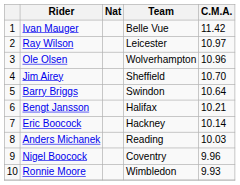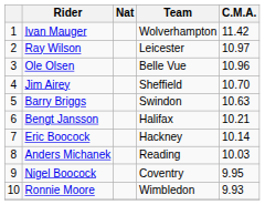Ivan Mauger | Team: Belle Vue -> Wolverhampton
Ole Olsen | Team: Wolverhampton -> Belle Vue
Barry Briggs | C.M.A.: 10.64 -> 10.63
Nigel Boocock | C.M.A.: 9.96 -> 9.95
